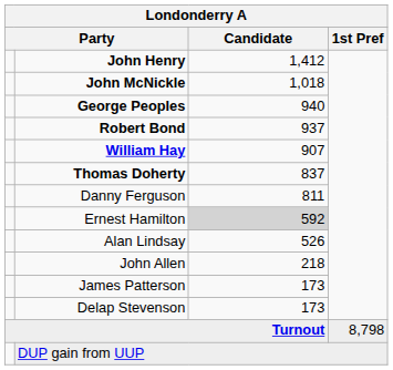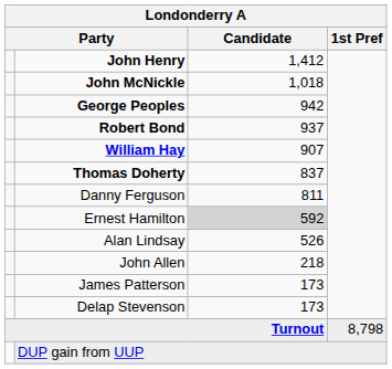George Peoples | Candidate: 940 -> 942
